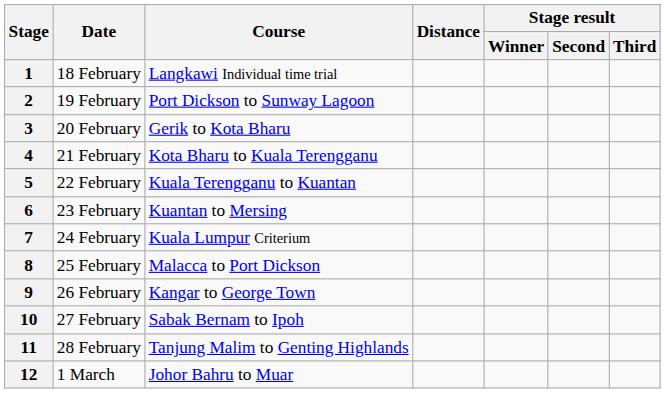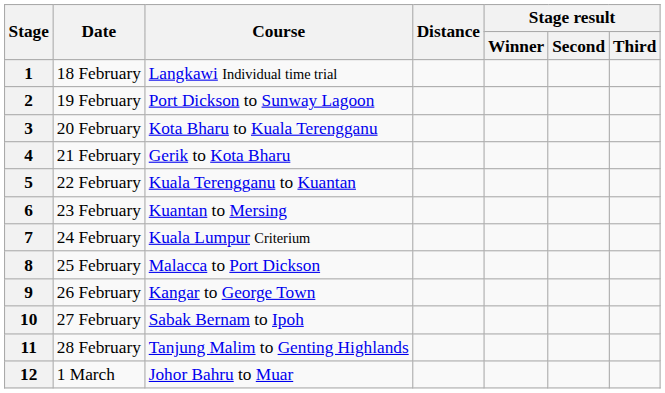3 | Course: Gerik to Kota Bharu -> Kota Bharu to Kuala Terengganu
4 | Course: Kota Bharu to Kuala Terengganu -> Gerik to Kota Bharu
